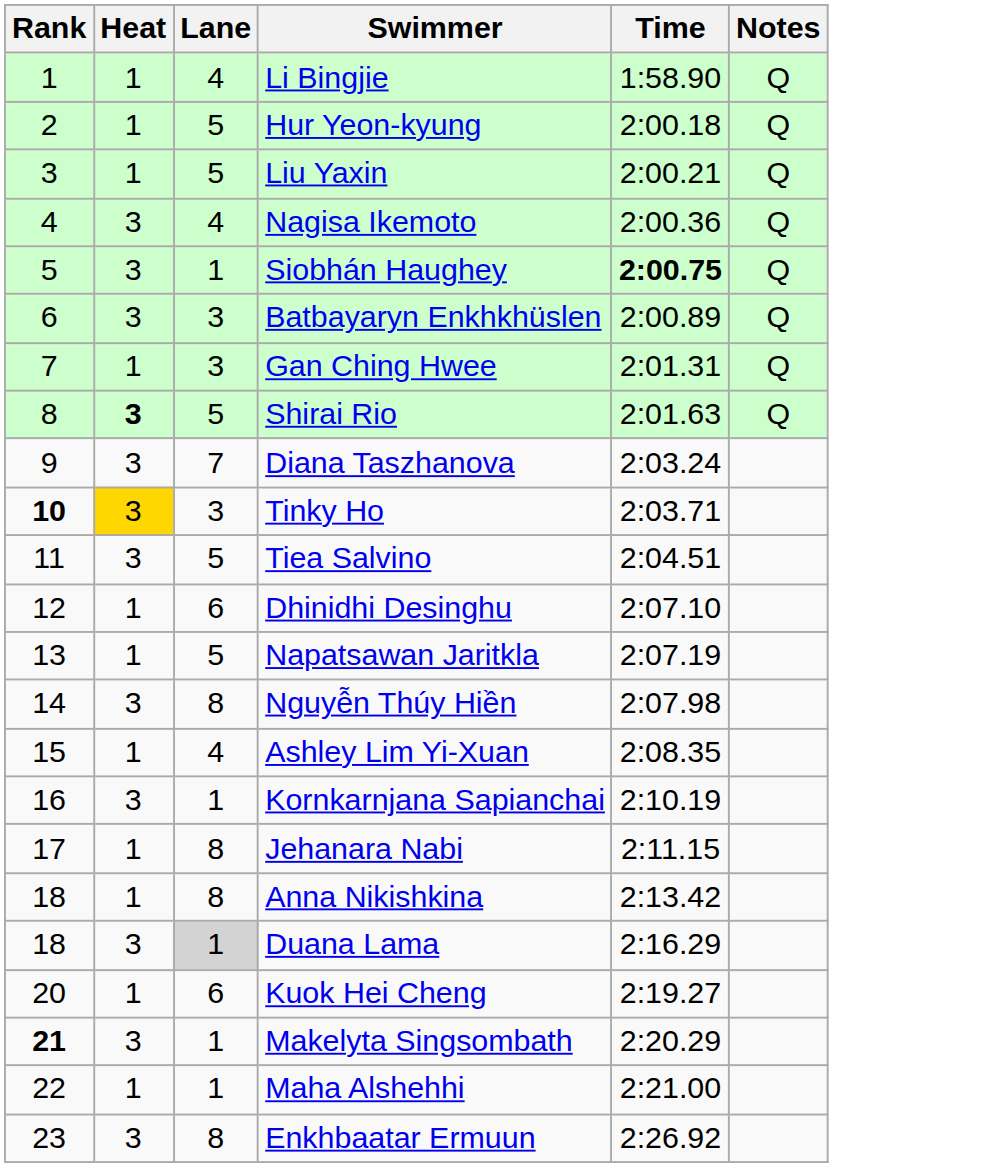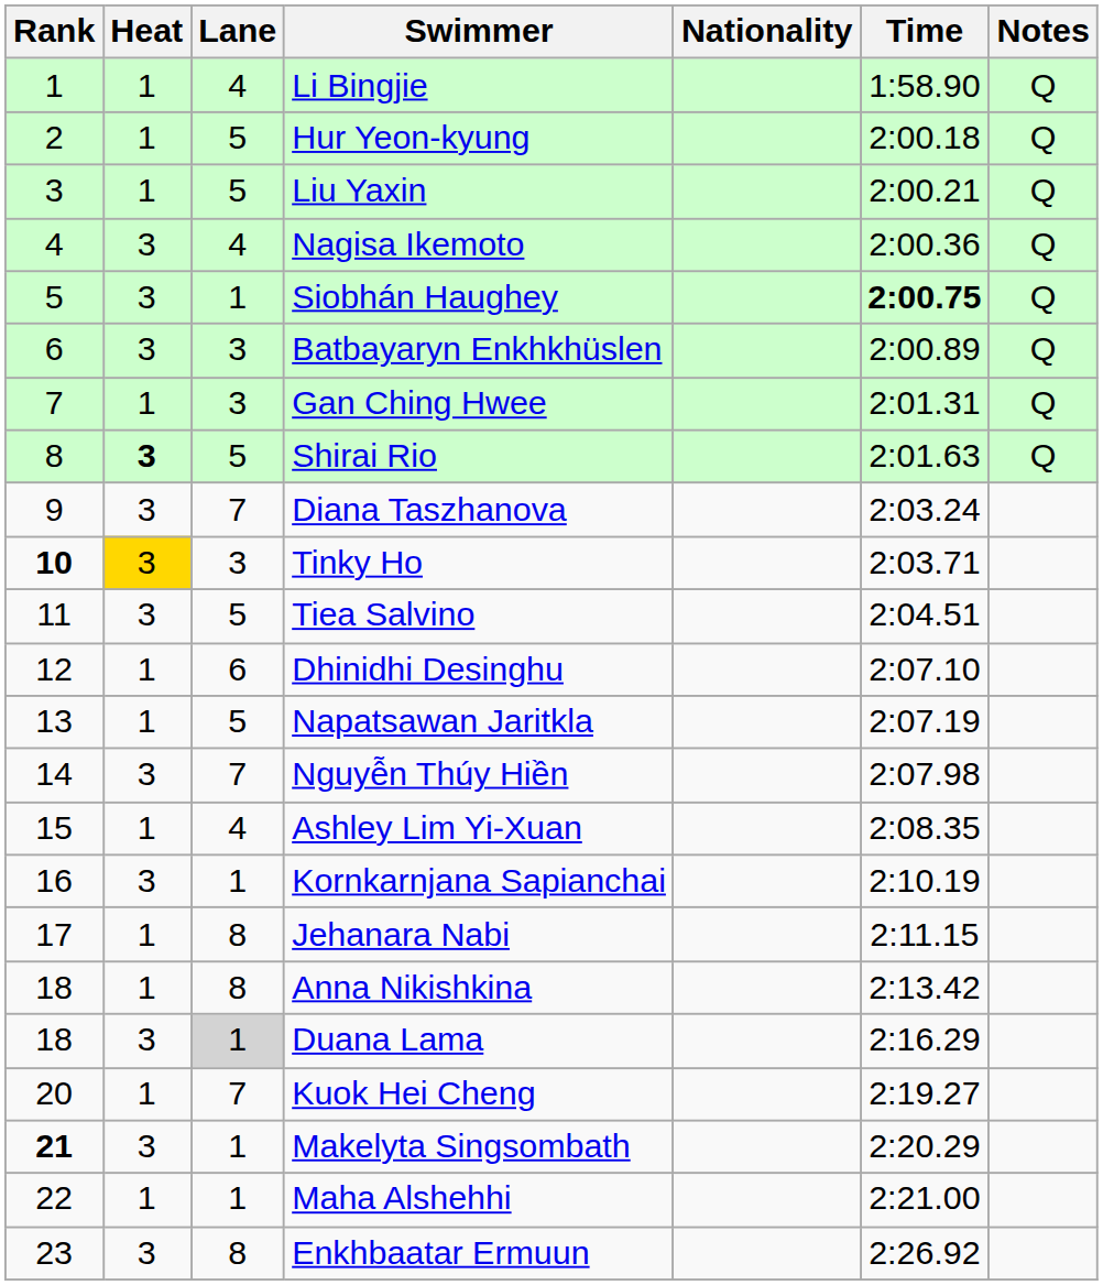+ column: Nationality
Nguyễn Thúy Hiền | Lane: 8 -> 7
Kuok Hei Cheng | Lane: 6 -> 7
